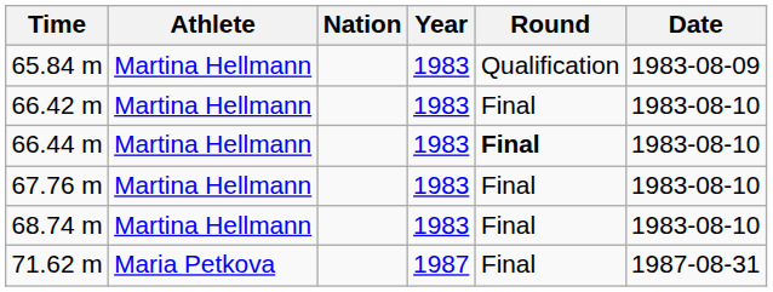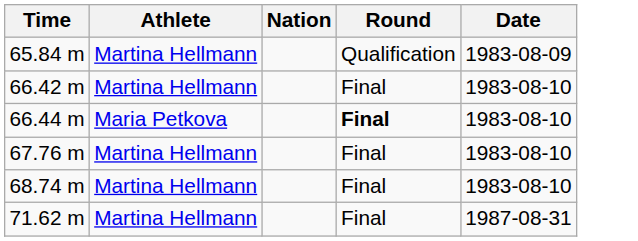- column: Year | 1983 | 1983 | 1983 | 1983 | 1983 | 1987
66.44 m | Athlete: Martina Hellmann -> Maria Petkova
71.62 m | Athlete: Maria Petkova -> Martina Hellmann
